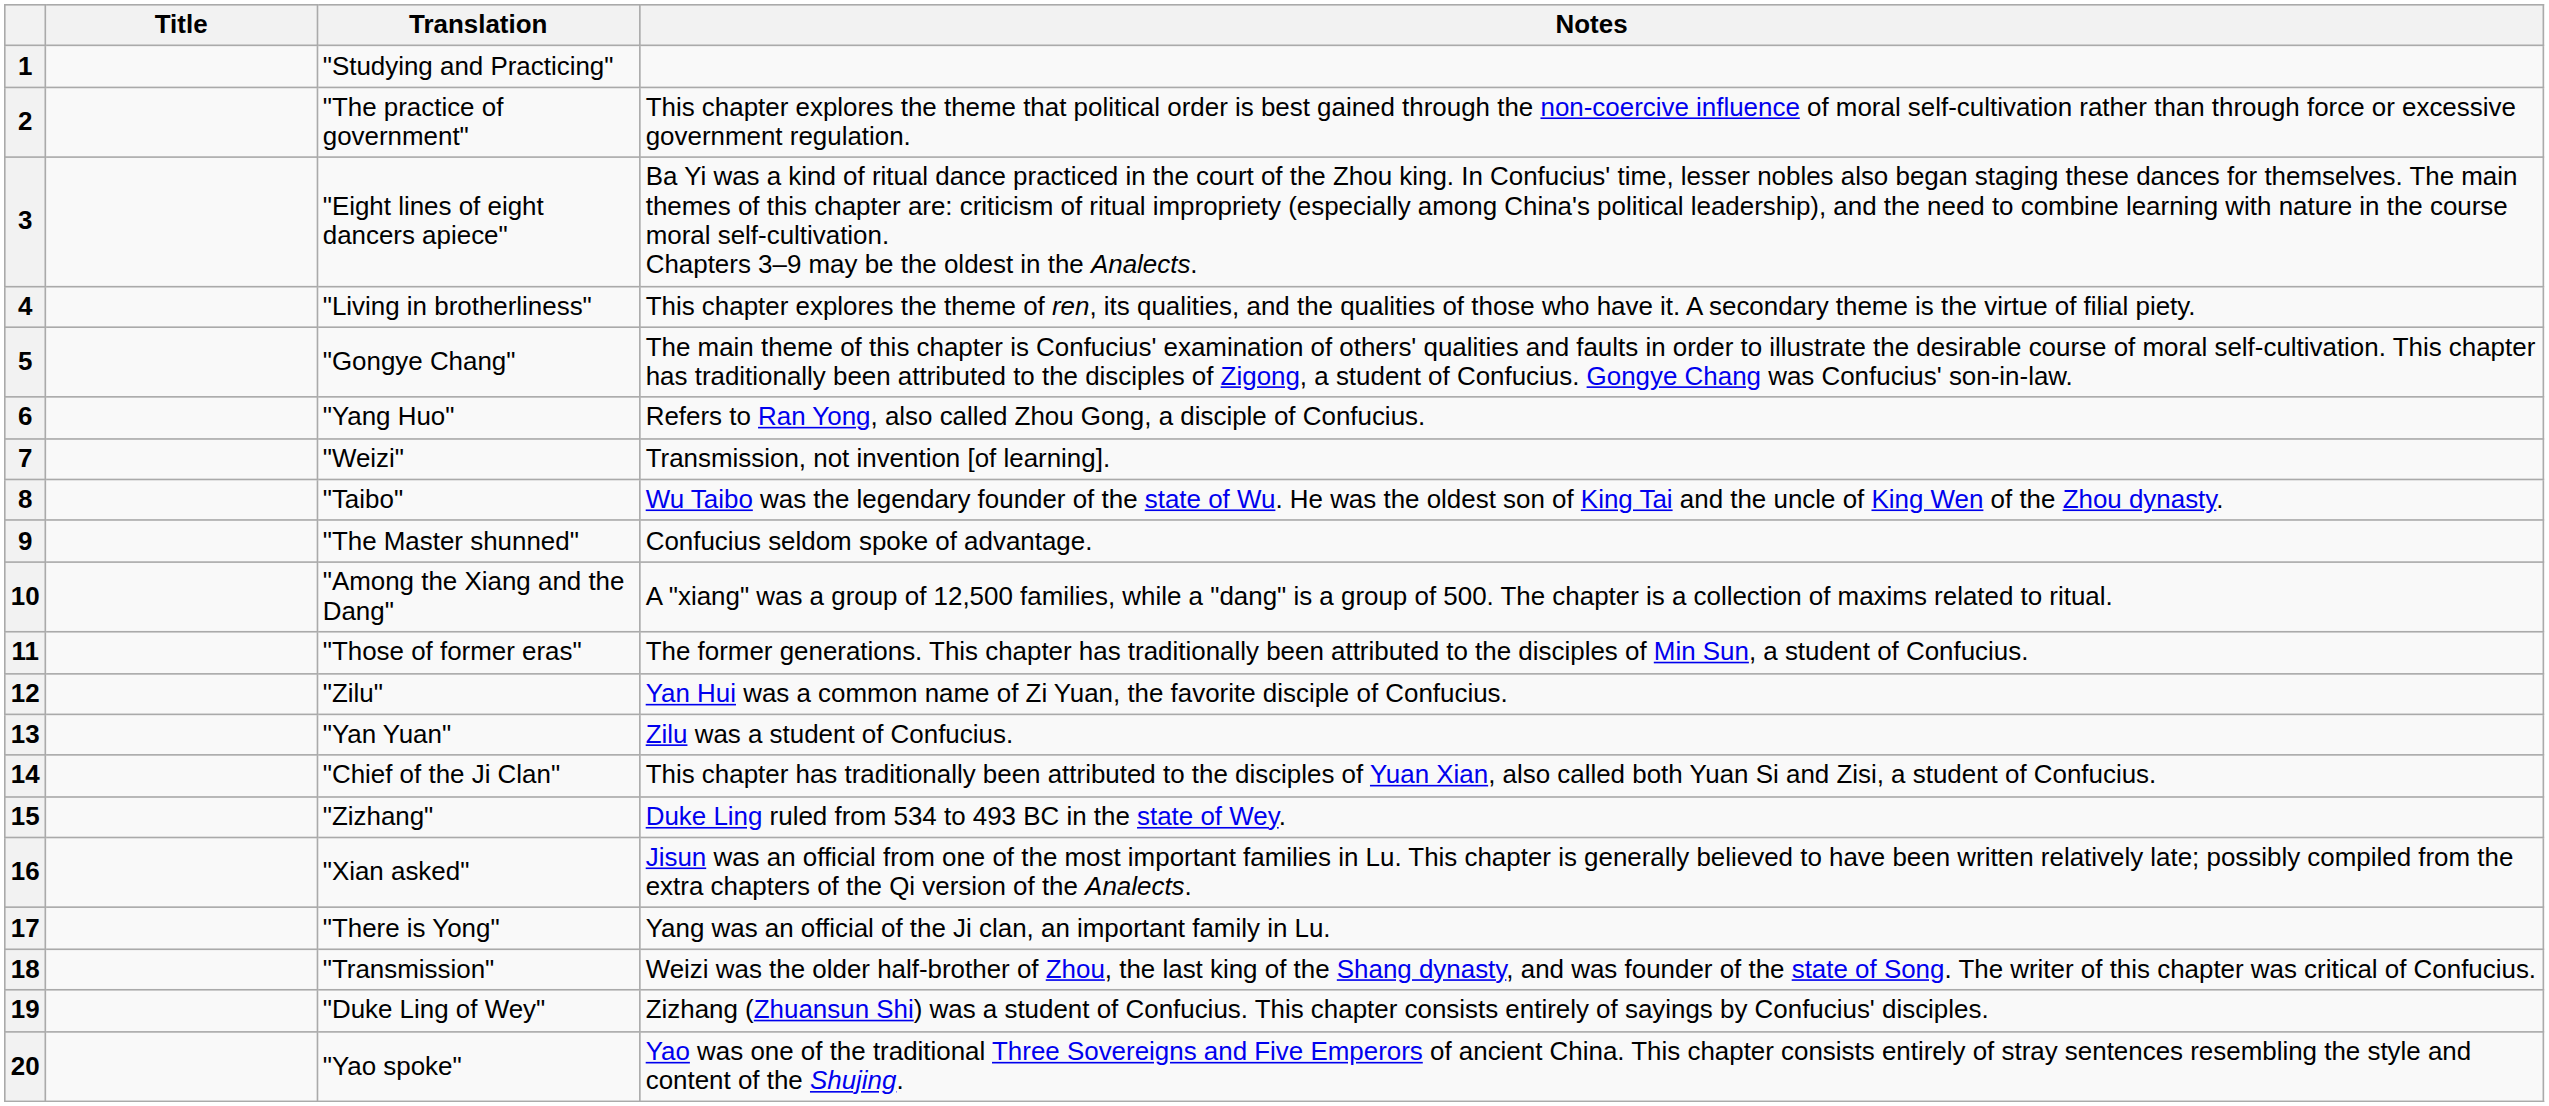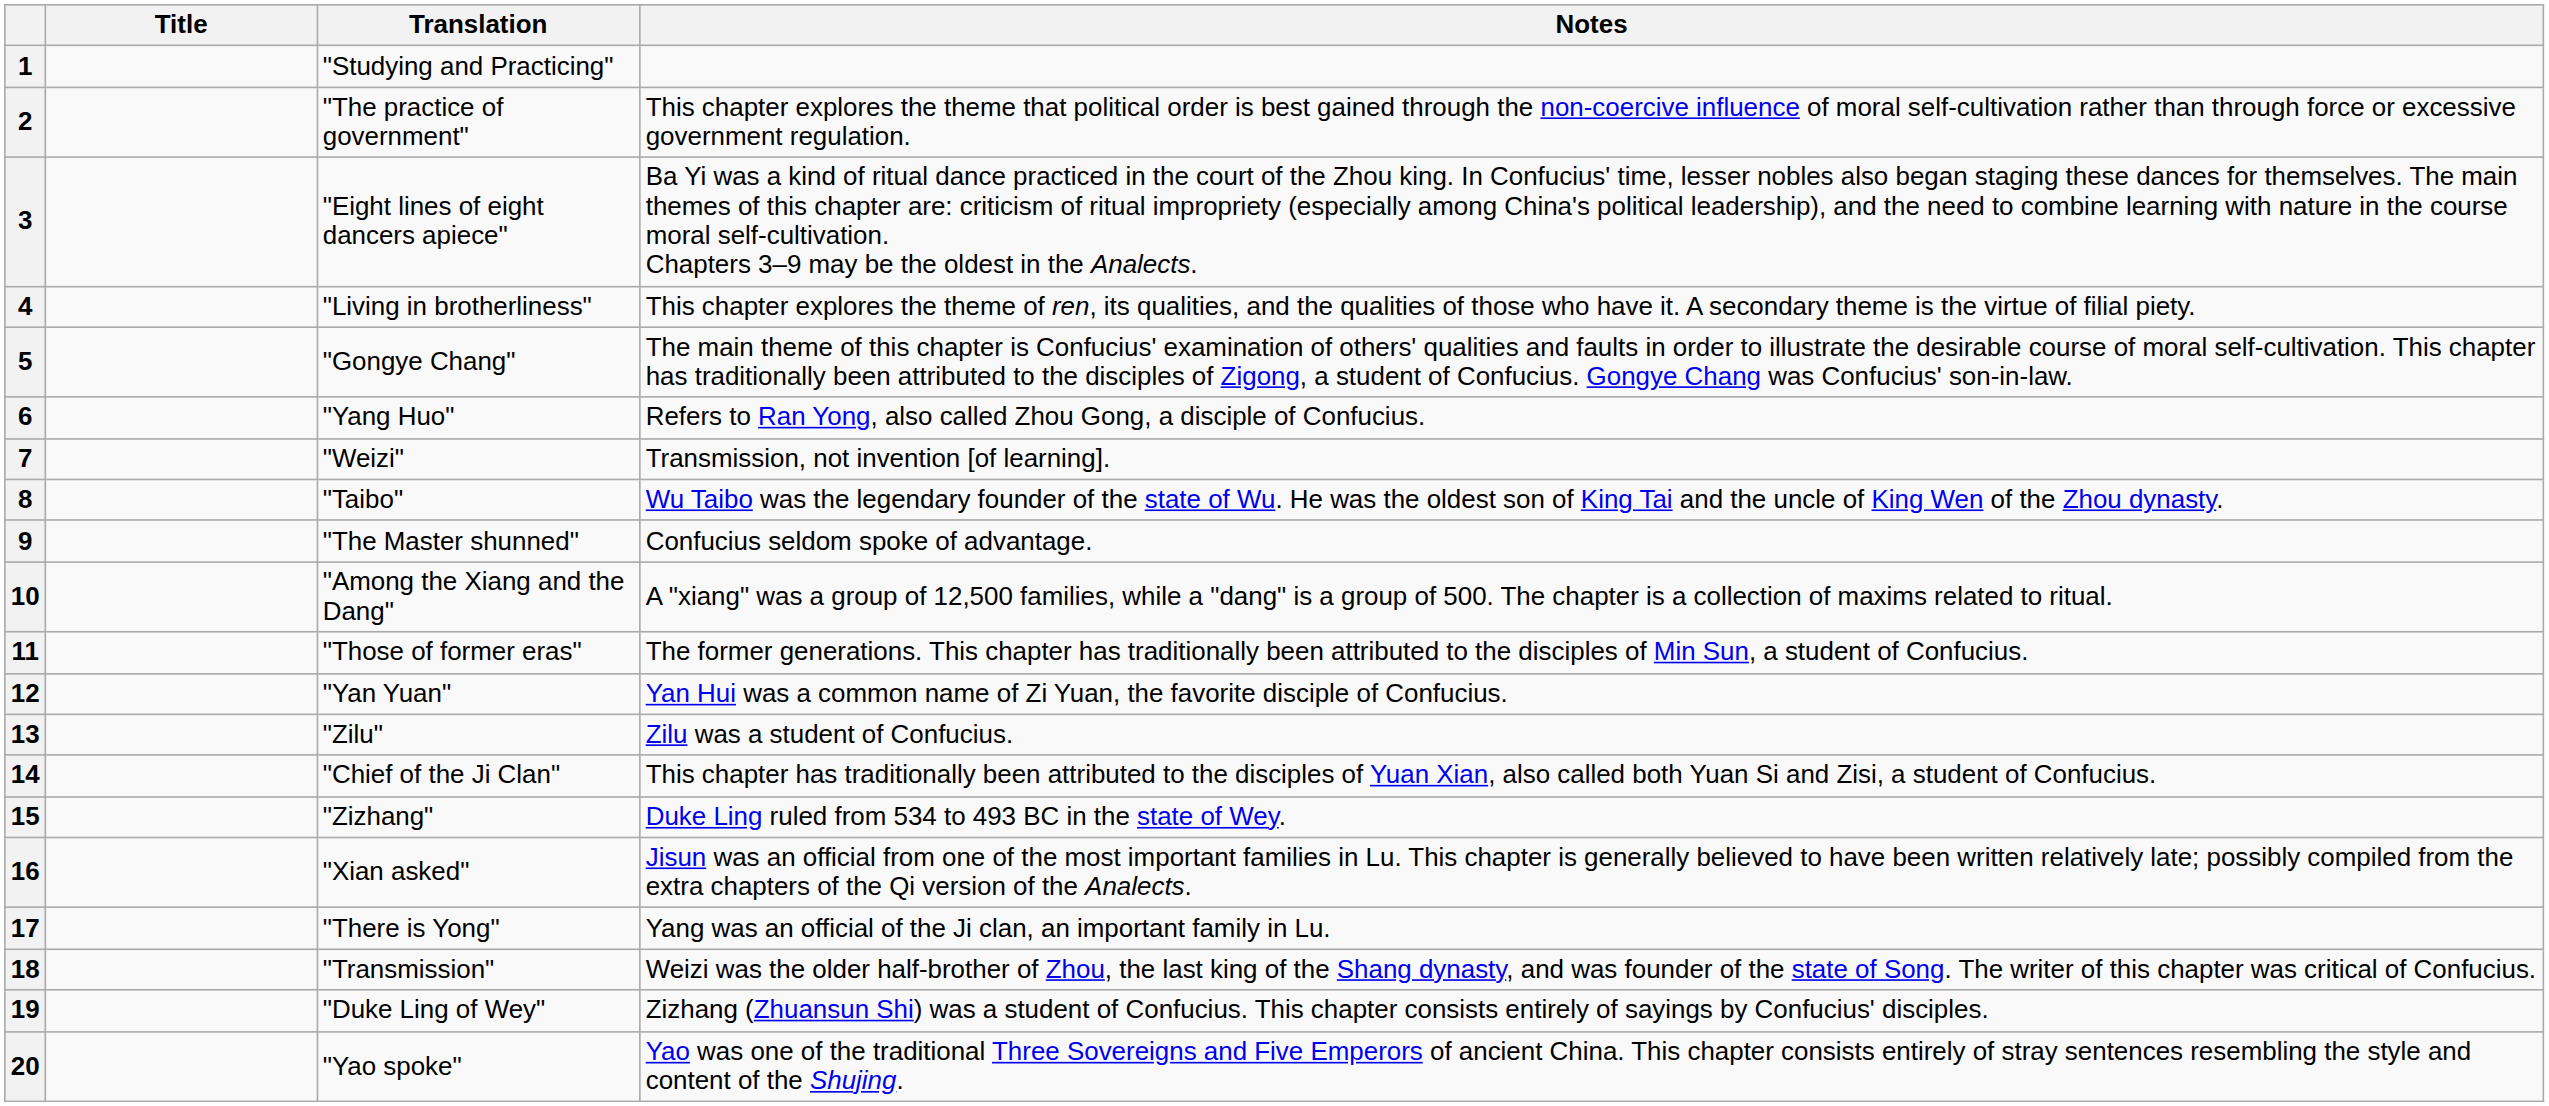12 | Translation: "Zilu" -> "Yan Yuan"
13 | Translation: "Yan Yuan" -> "Zilu"
